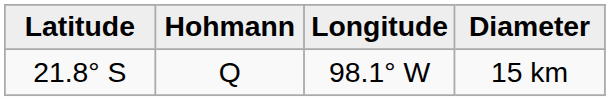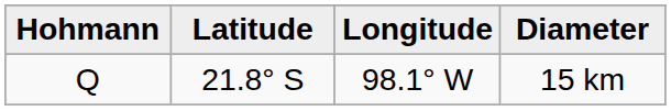columns swapped: Hohmann <-> Latitude
